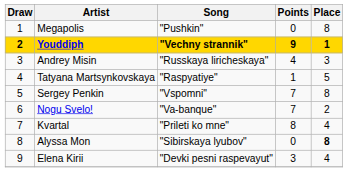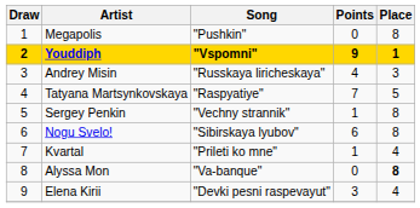Youddiph | Song: "Vechny strannik" -> "Vspomni"
Tatyana Martsynkovskaya | Points: 1 -> 7
Sergey Penkin | Song: "Vspomni" -> "Vechny strannik"
Sergey Penkin | Points: 7 -> 1
Nogu Svelo! | Song: "Va-banque" -> "Sibirskaya lyubov"
Nogu Svelo! | Points: 7 -> 6
Nogu Svelo! | Place: 2 -> 8
Kvartal | Points: 8 -> 1
Alyssa Mon | Song: "Sibirskaya lyubov" -> "Va-banque"
